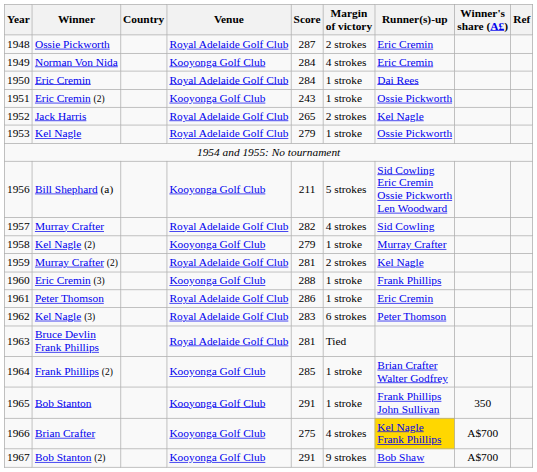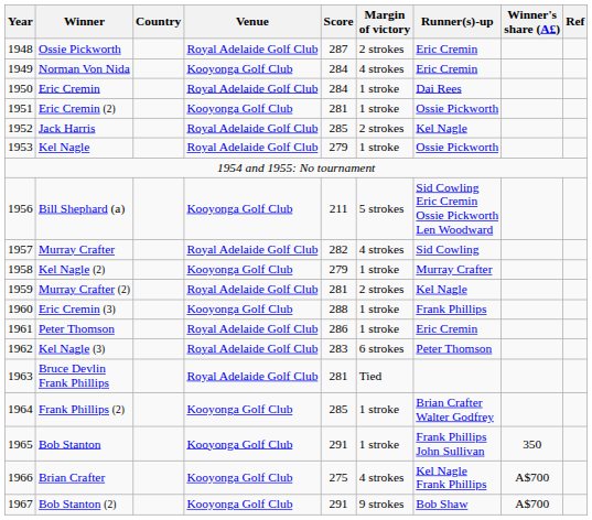Eric Cremin (2) | Score: 243 -> 281
Jack Harris | Score: 265 -> 285
Brian Crafter | Runner(s)-up: gold background -> no background
